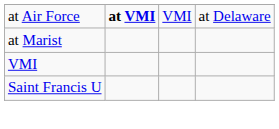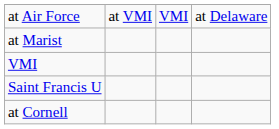at Air Force | column 2: bold -> normal
+ row: at Cornell
